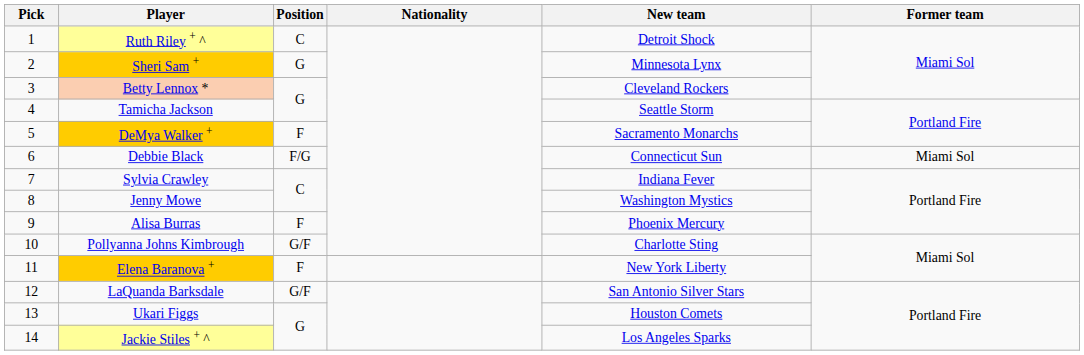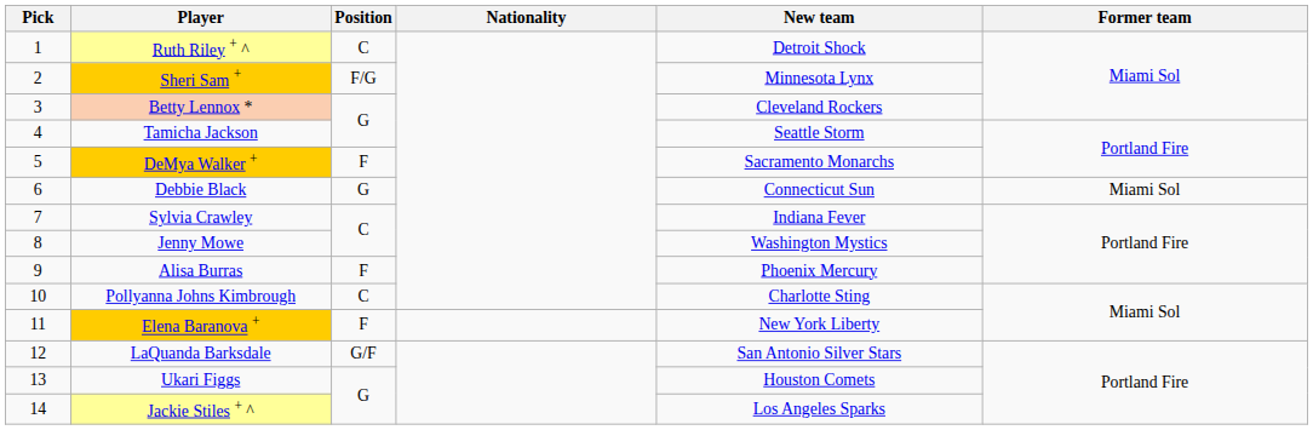Sheri Sam + | Position: G -> F/G
Debbie Black | Position: F/G -> G
Pollyanna Johns Kimbrough | Position: G/F -> C
